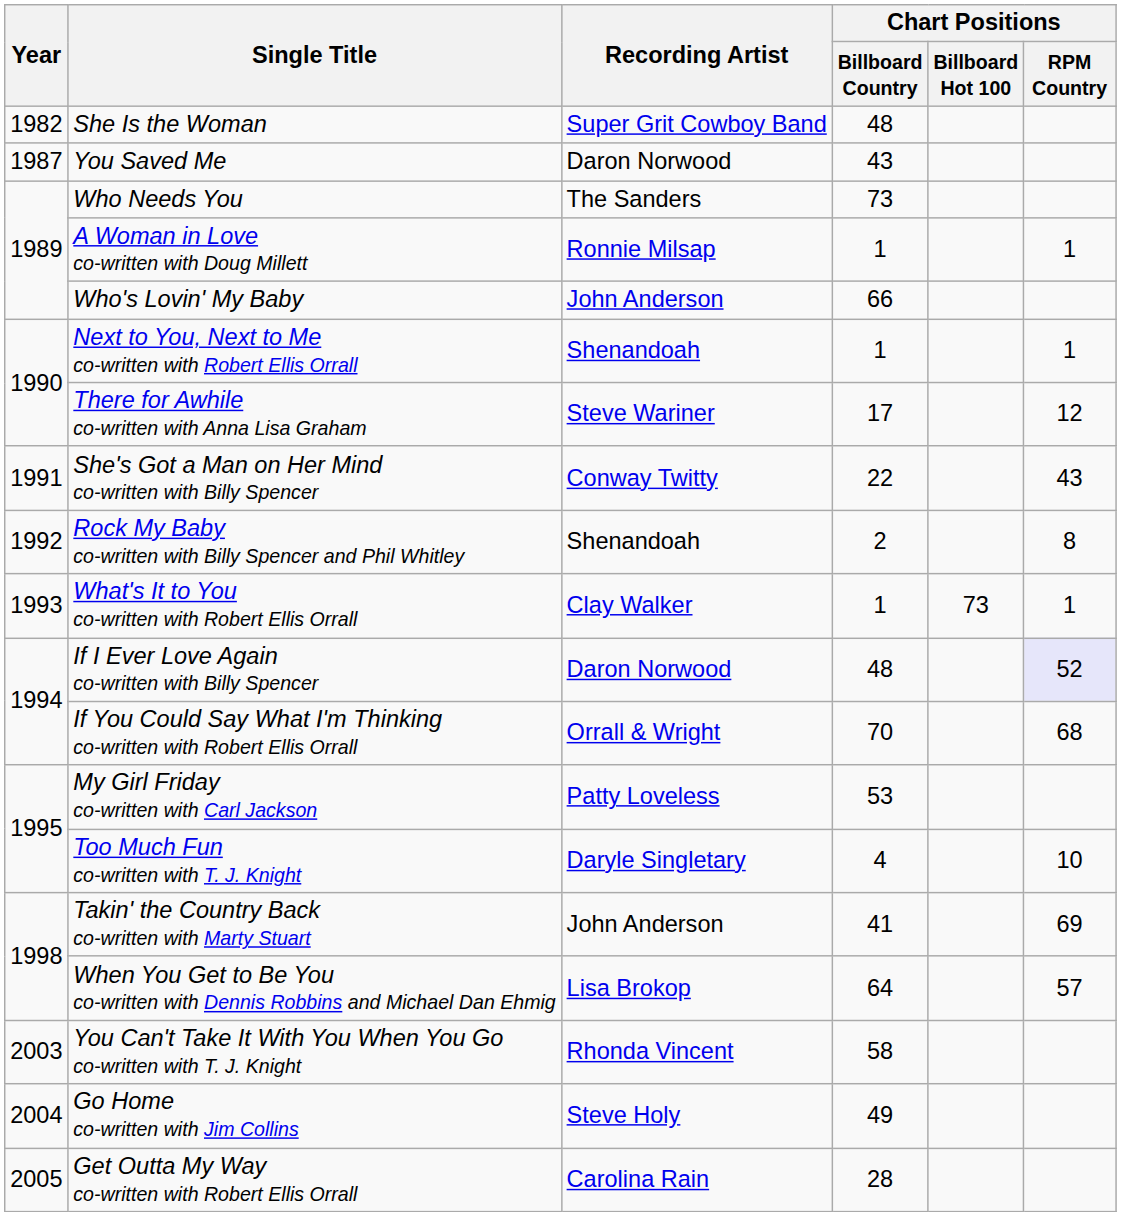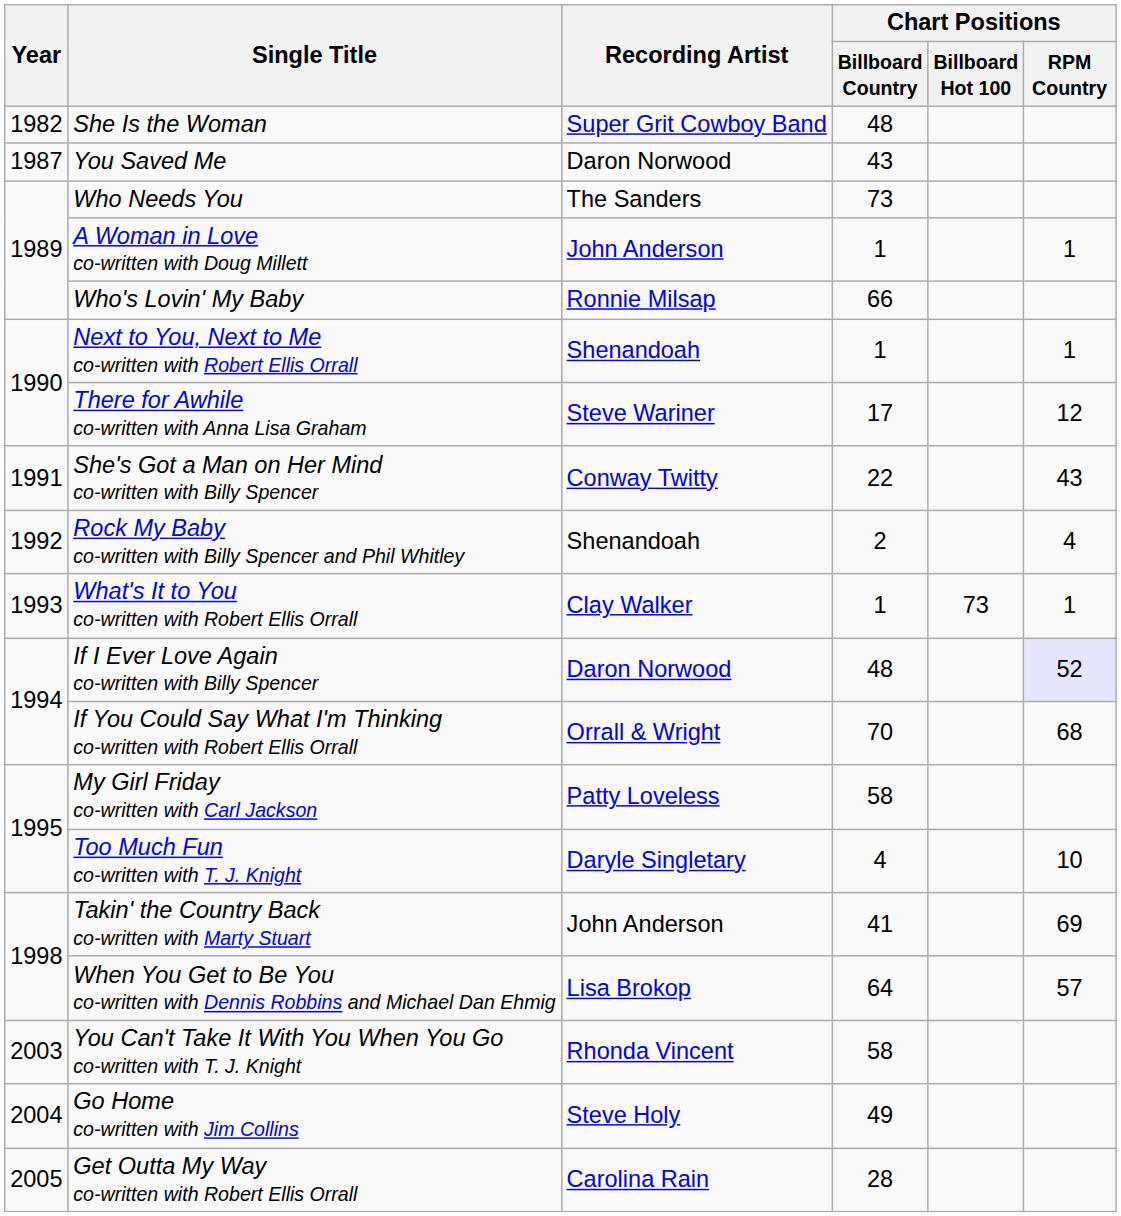A Woman in Love co-written with Doug Millett | Recording Artist: Ronnie Milsap -> John Anderson
Who's Lovin' My Baby | Recording Artist: John Anderson -> Ronnie Milsap
Rock My Baby co-written with Billy Spencer and Phil Whitley | Chart Positions / RPM Country: 8 -> 4
My Girl Friday co-written with Carl Jackson | Chart Positions / Billboard Country: 53 -> 58
